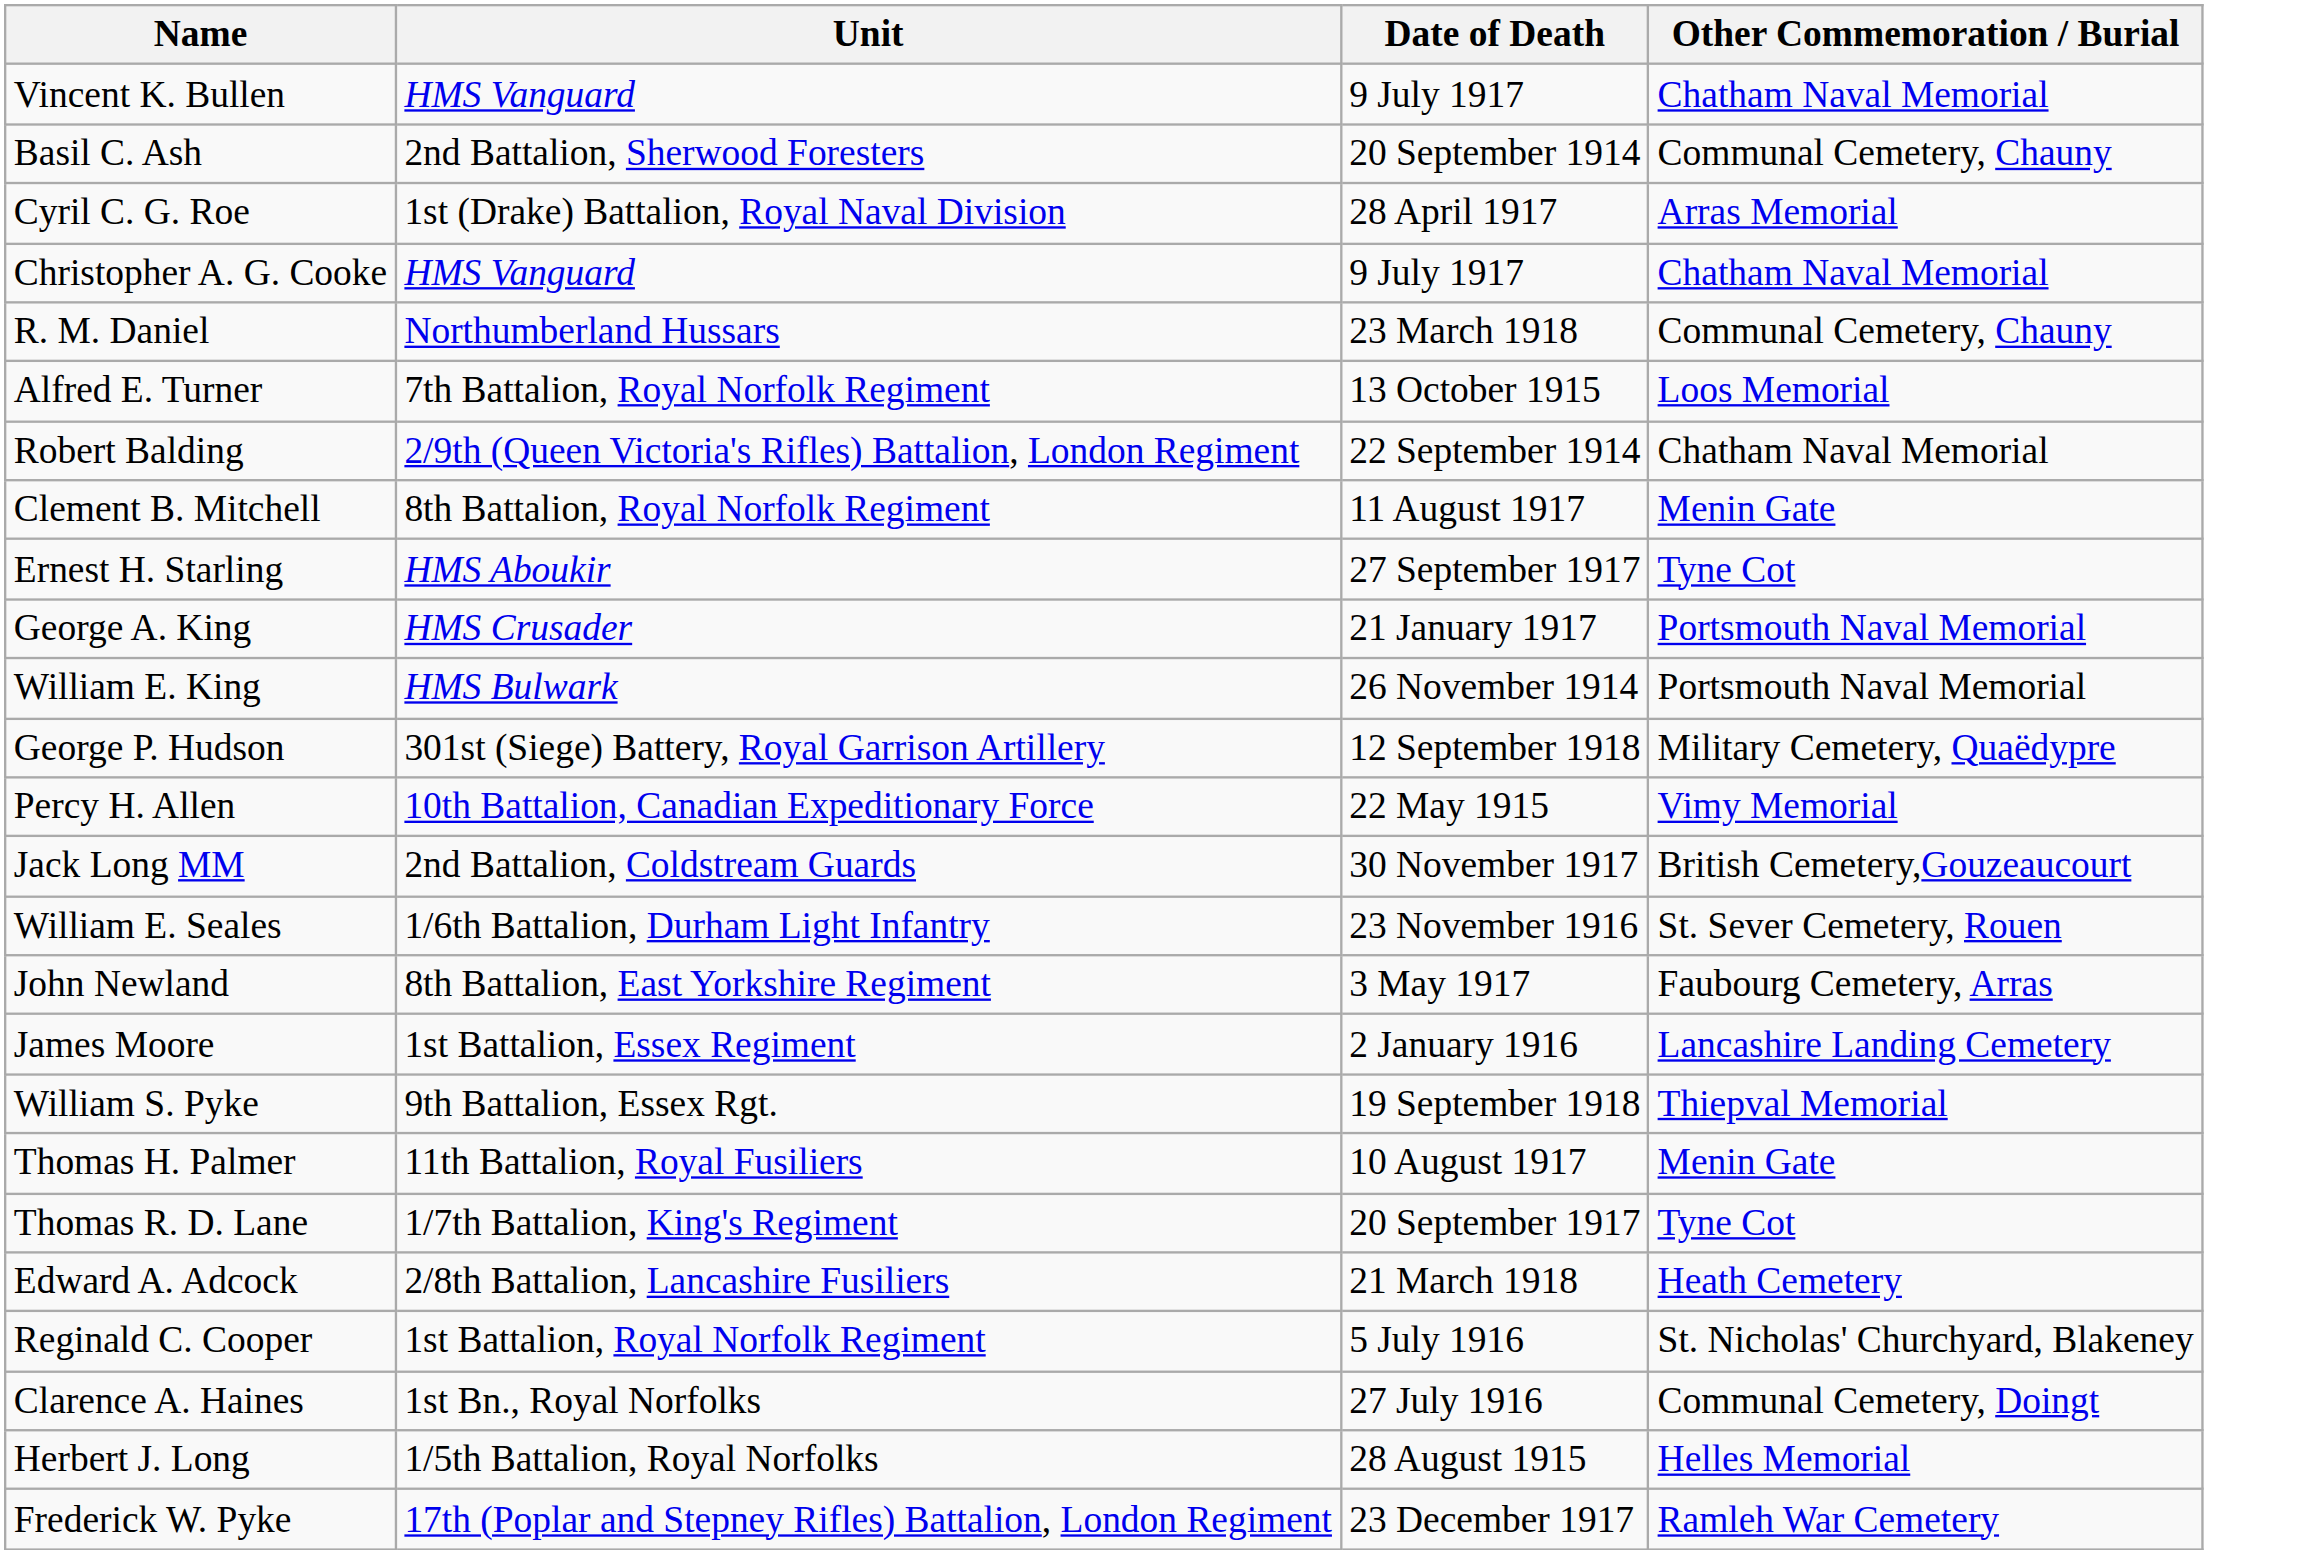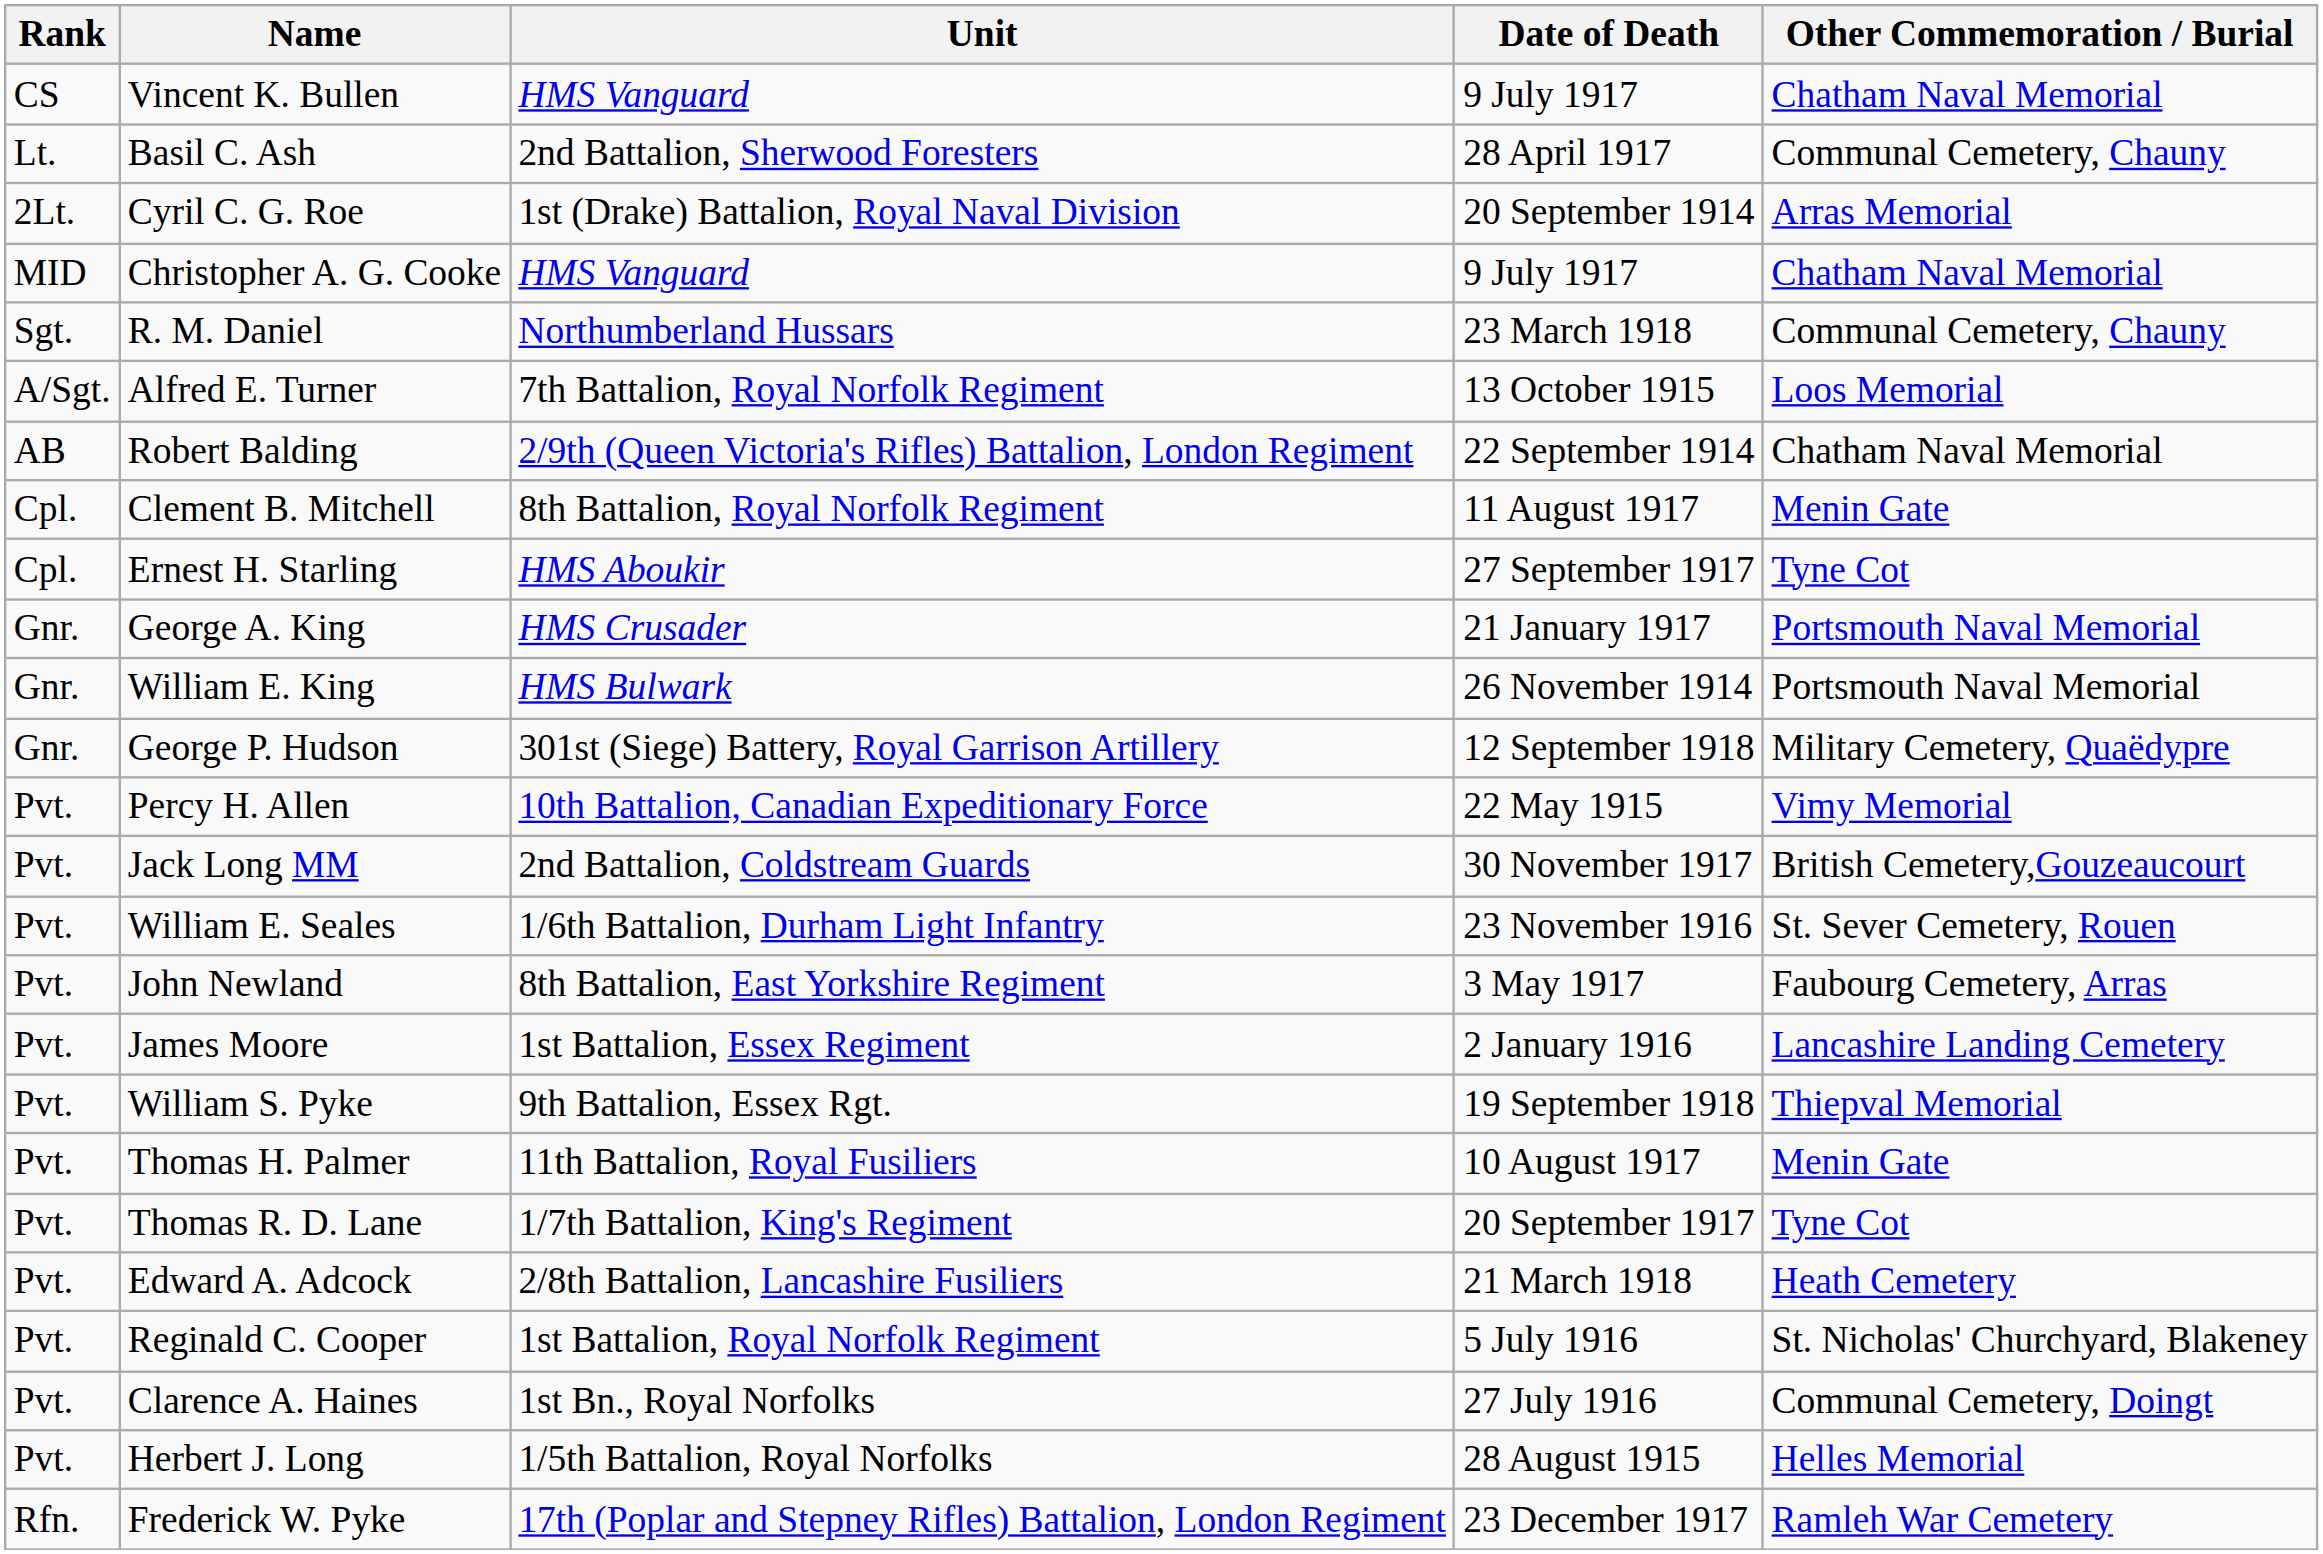+ column: Rank | CS | Lt. | 2Lt. | MID | Sgt. | A/Sgt. | AB | Cpl. | Cpl. | Gnr. | Gnr. | Gnr. | Pvt. | Pvt. | Pvt. | Pvt. | Pvt. | Pvt. | Pvt. | Pvt. | Pvt. | Pvt. | Pvt. | Pvt. | Rfn.
Basil C. Ash | Date of Death: 20 September 1914 -> 28 April 1917
Cyril C. G. Roe | Date of Death: 28 April 1917 -> 20 September 1914
